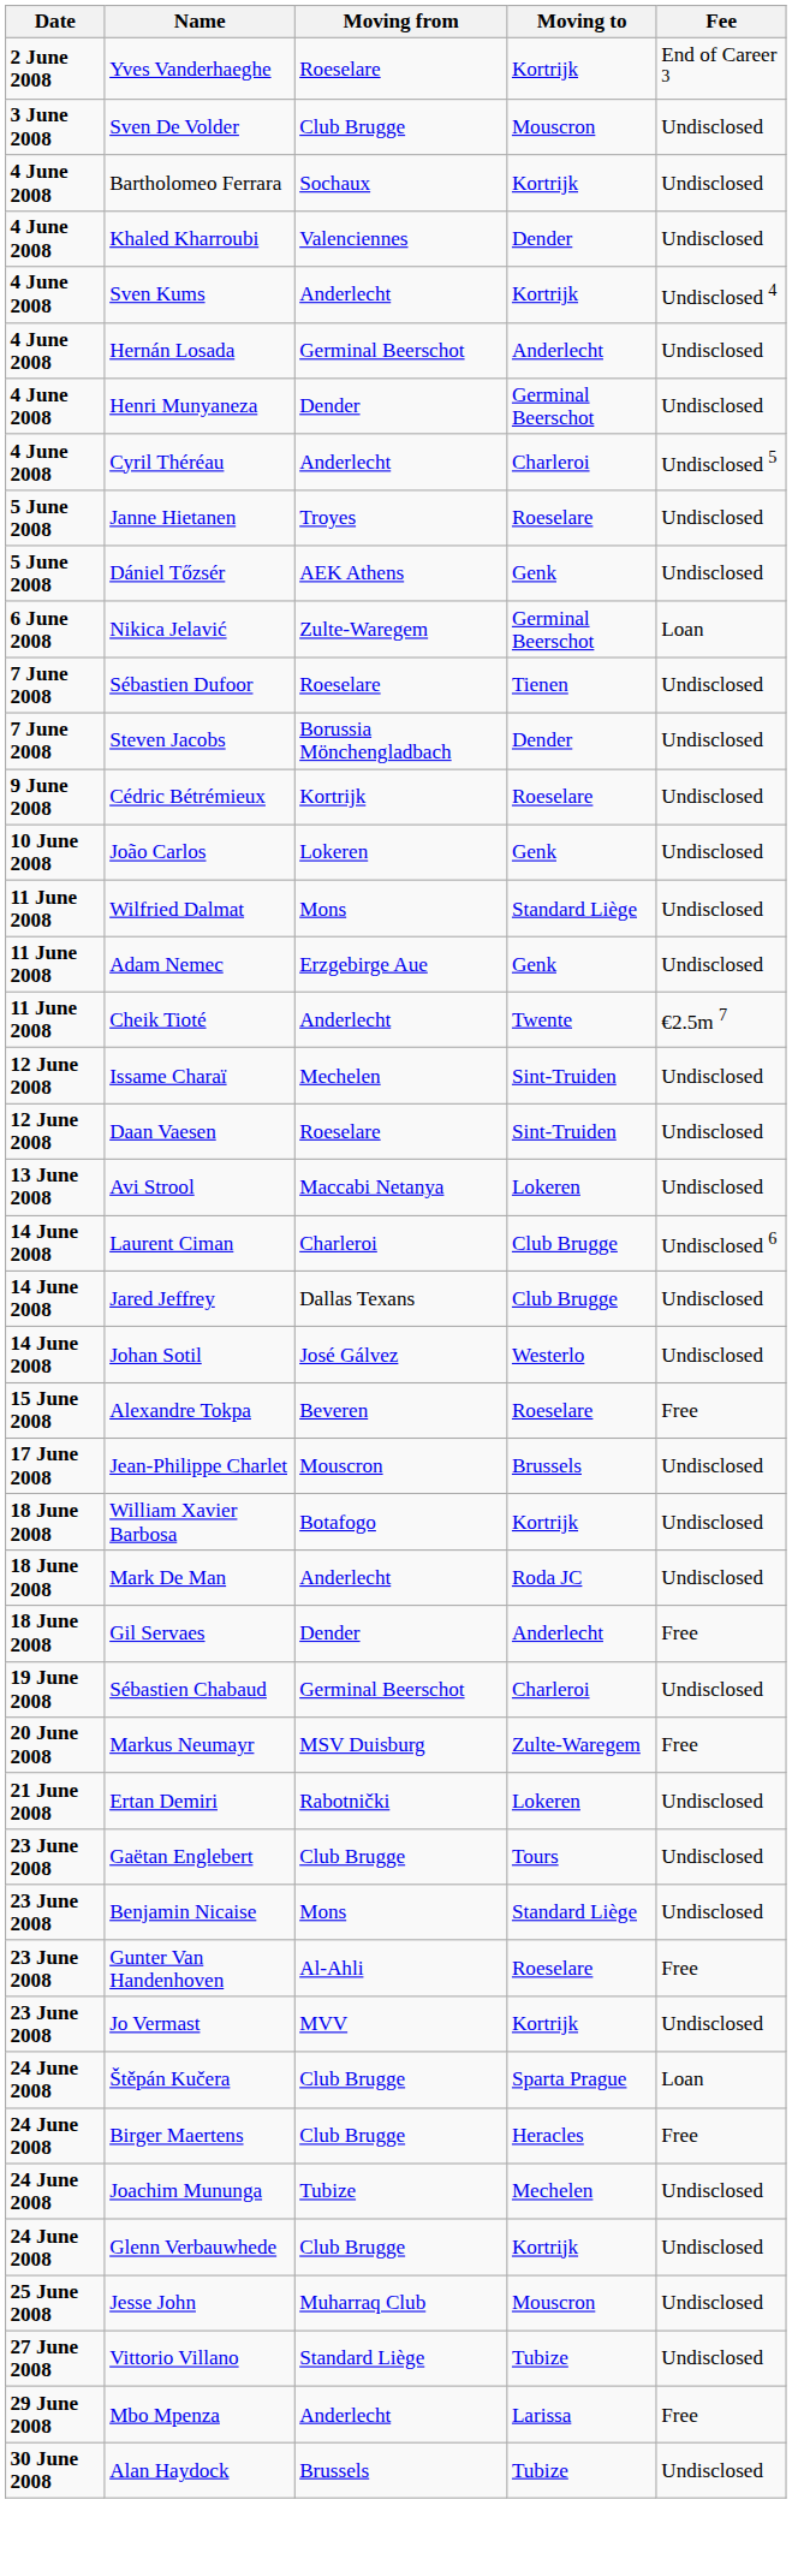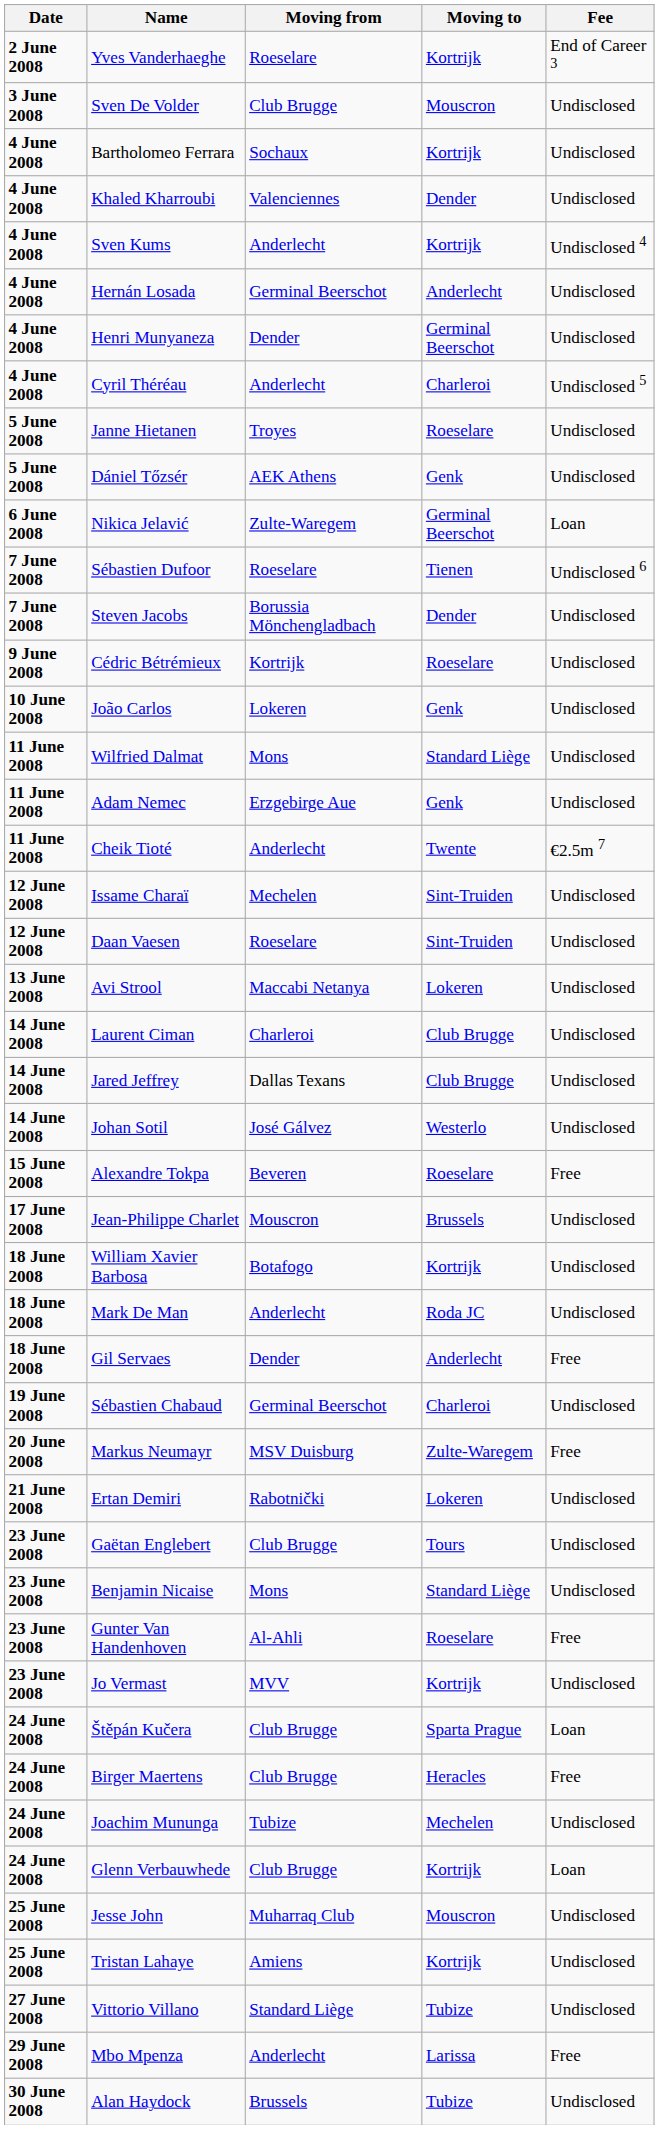Sébastien Dufoor | Fee: Undisclosed -> Undisclosed 6
Laurent Ciman | Fee: Undisclosed 6 -> Undisclosed
Glenn Verbauwhede | Fee: Undisclosed -> Loan
+ row: 25 June 2008 | Tristan Lahaye | Amiens | Kortrijk | Undisclosed
